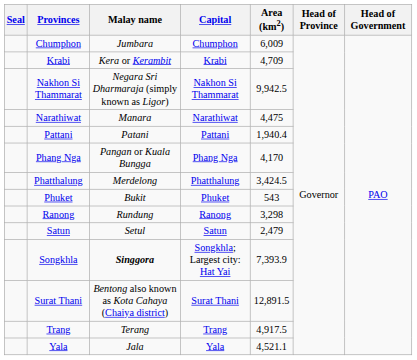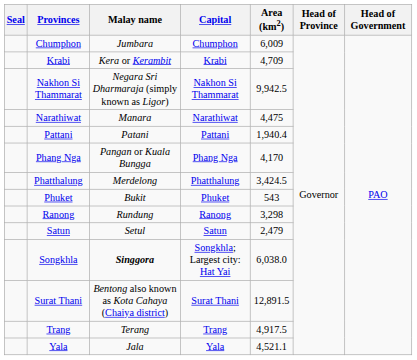Songkhla | Area (km2): 7,393.9 -> 6,038.0
